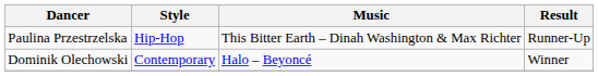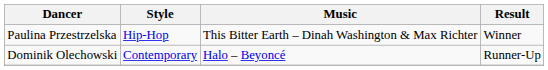Paulina Przestrzelska | Result: Runner-Up -> Winner
Dominik Olechowski | Result: Winner -> Runner-Up
